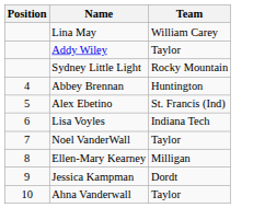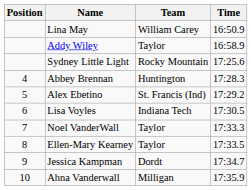+ column: Time | 16:50.9 | 16:58.9 | 17:25.6 | 17:28.3 | 17:29.2 | 17:30.5 | 17:33.3 | 17:33.5 | 17:34.7 | 17:35.9
Ellen-Mary Kearney | Team: Milligan -> Taylor
Ahna Vanderwall | Team: Taylor -> Milligan
